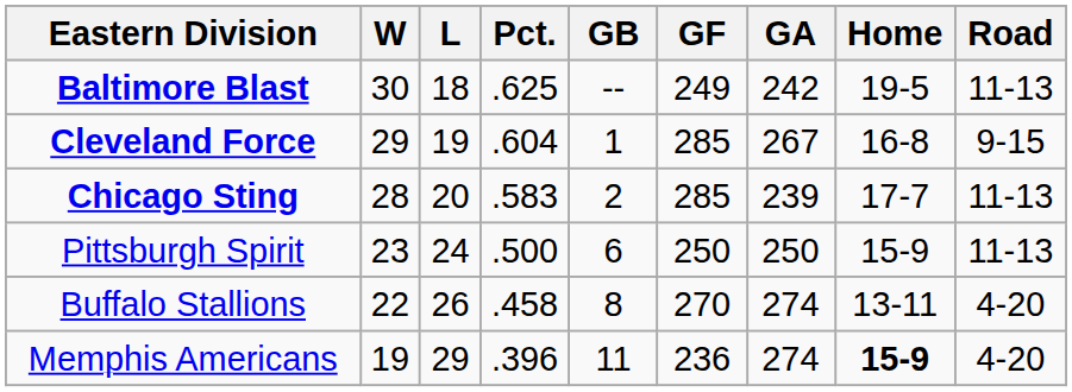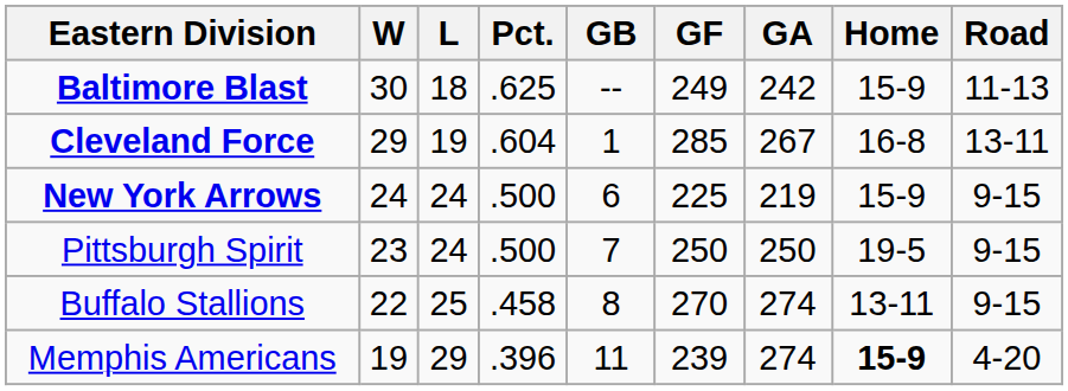Baltimore Blast | Home: 19-5 -> 15-9
Cleveland Force | Road: 9-15 -> 13-11
- row: Chicago Sting | 28 | 20 | .583 | 2 | 285 | 239 | 17-7 | 11-13
+ row: New York Arrows | 24 | 24 | .500 | 6 | 225 | 219 | 15-9 | 9-15
Pittsburgh Spirit | GB: 6 -> 7
Pittsburgh Spirit | Home: 15-9 -> 19-5
Pittsburgh Spirit | Road: 11-13 -> 9-15
Buffalo Stallions | L: 26 -> 25
Buffalo Stallions | Road: 4-20 -> 9-15
Memphis Americans | GF: 236 -> 239
